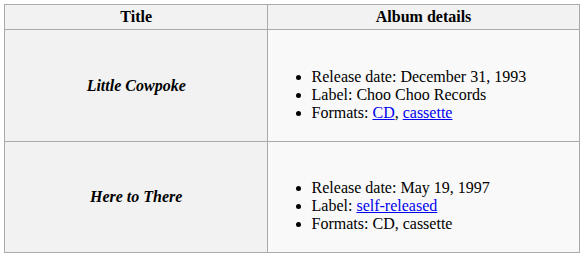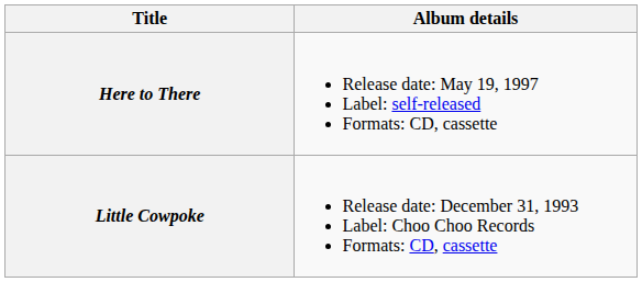rows swapped: Little Cowpoke <-> Here to There
